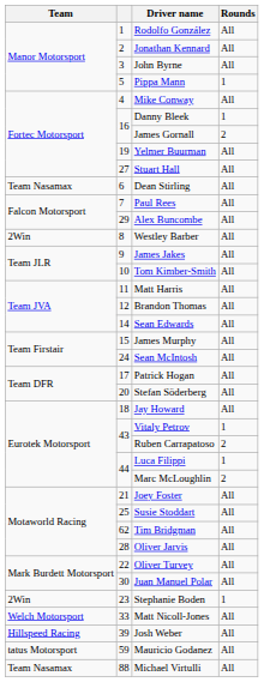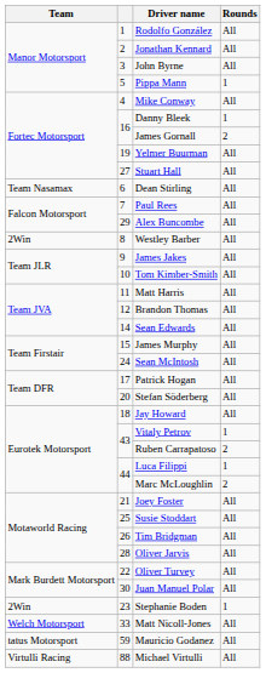Tim Bridgman | column 2: 62 -> 26
- row: Hillspeed Racing | 39 | Josh Weber | All
Michael Virtulli | Team: Team Nasamax -> Virtulli Racing
